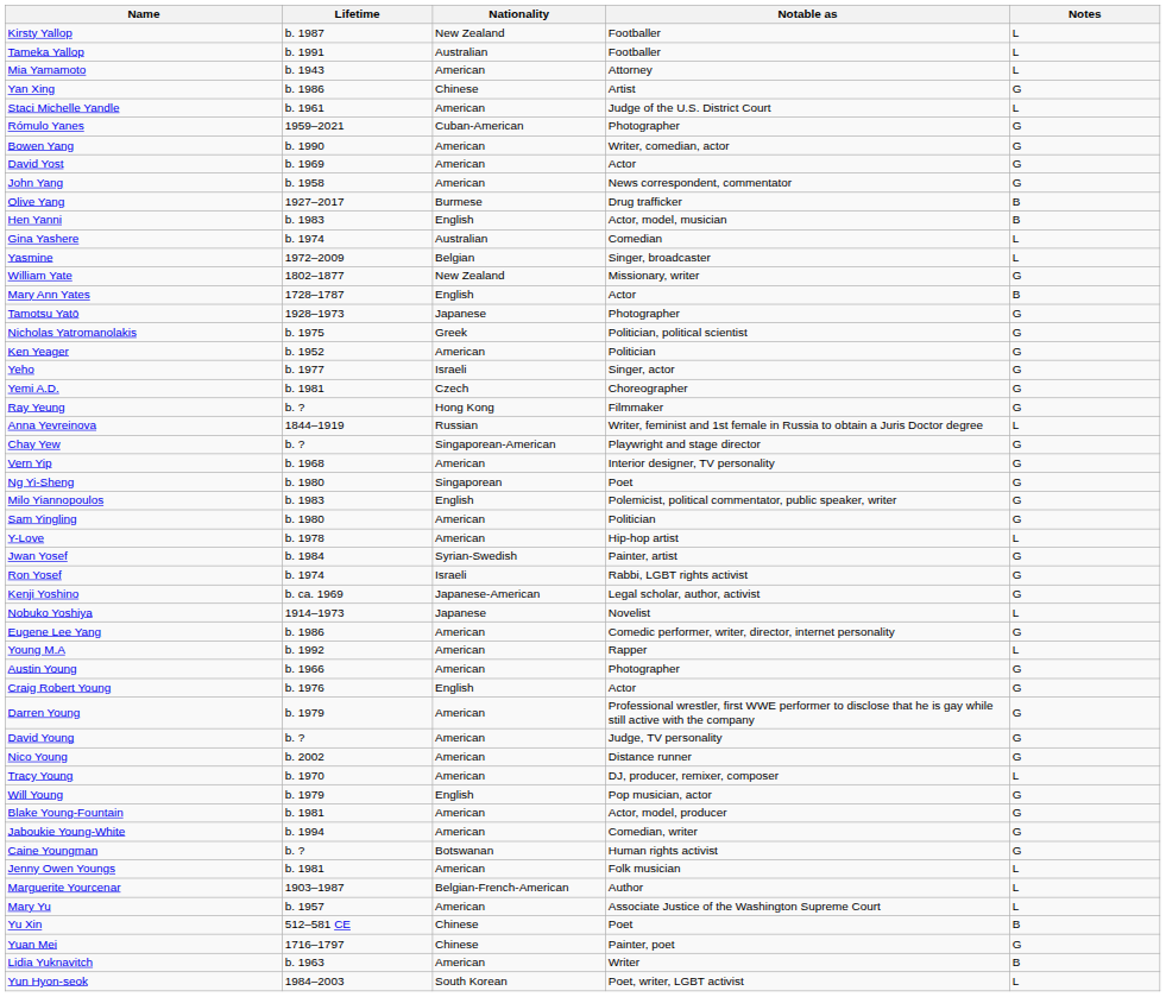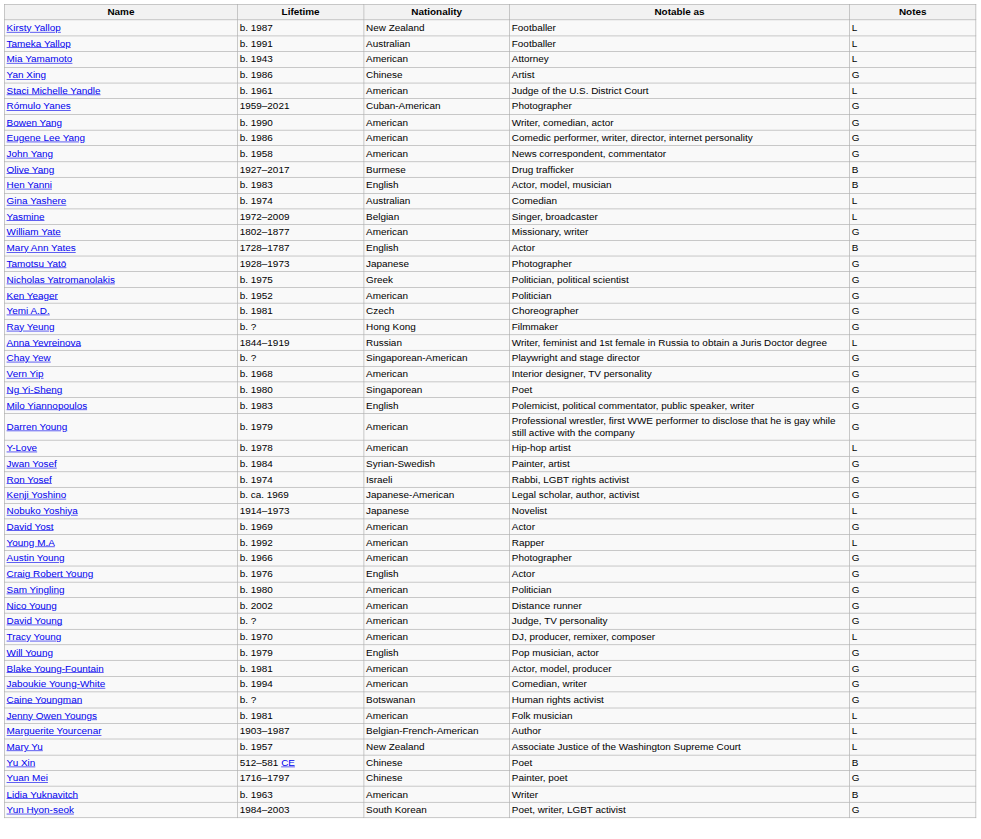rows swapped: Eugene Lee Yang <-> David Yost
William Yate | Nationality: New Zealand -> American
- row: Yeho | b. 1977 | Israeli | Singer, actor | G
rows swapped: Sam Yingling <-> Darren Young
rows swapped: David Young <-> Nico Young
Mary Yu | Nationality: American -> New Zealand
Yun Hyon-seok | Notes: L -> G
